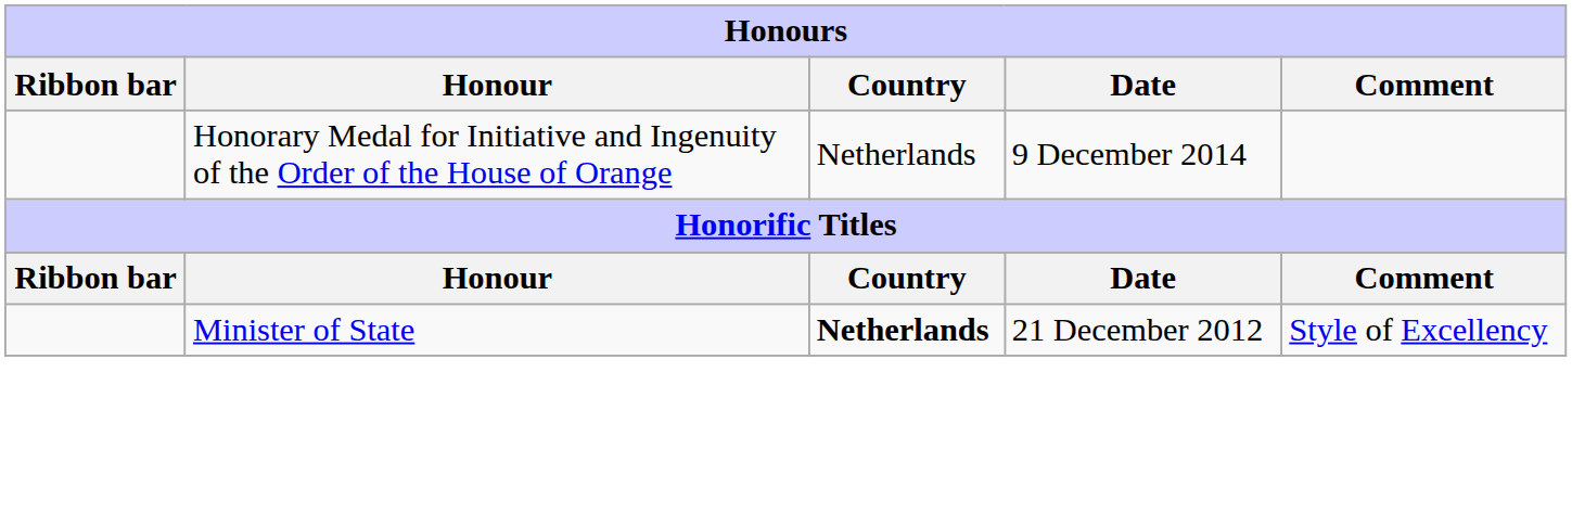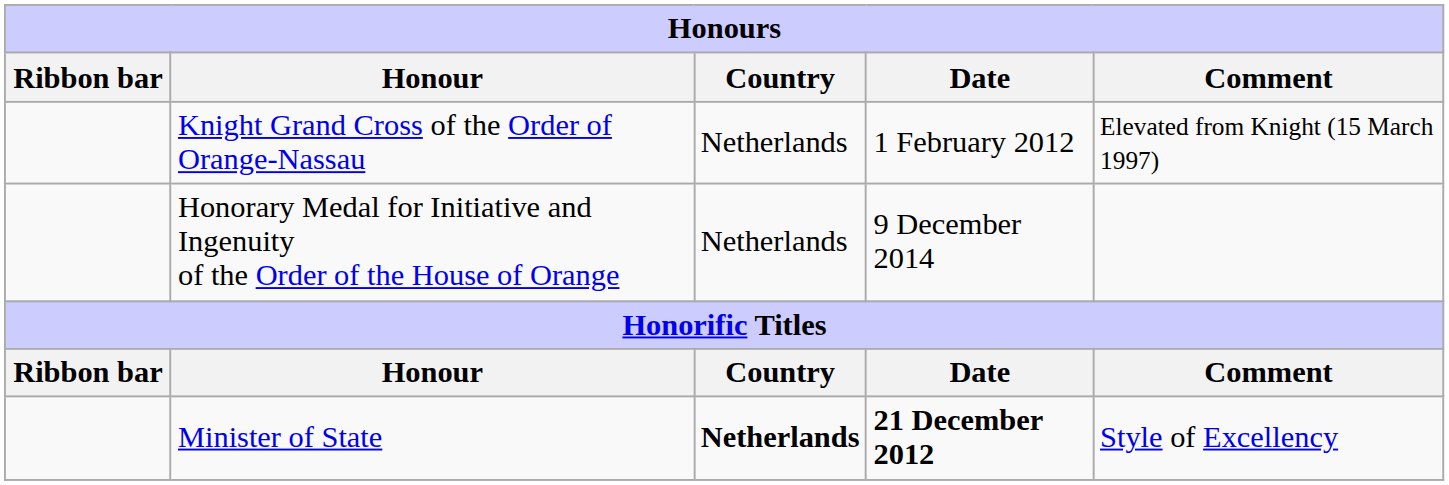+ row: Knight Grand Cross of the Order of Orange-Nassau | Netherlands | 1 February 2012 | Elevated from Knight (15 March 1997)
Minister of State | Date: normal -> bold
